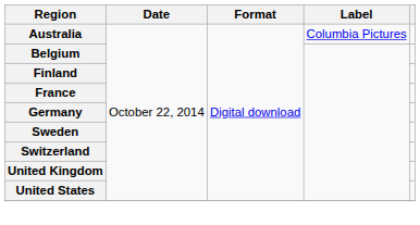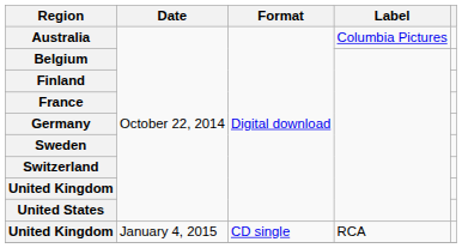+ row: United Kingdom | January 4, 2015 | CD single | RCA
